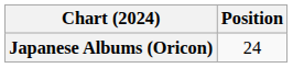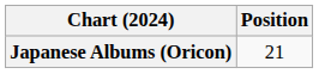Japanese Albums (Oricon) | Position: 24 -> 21
